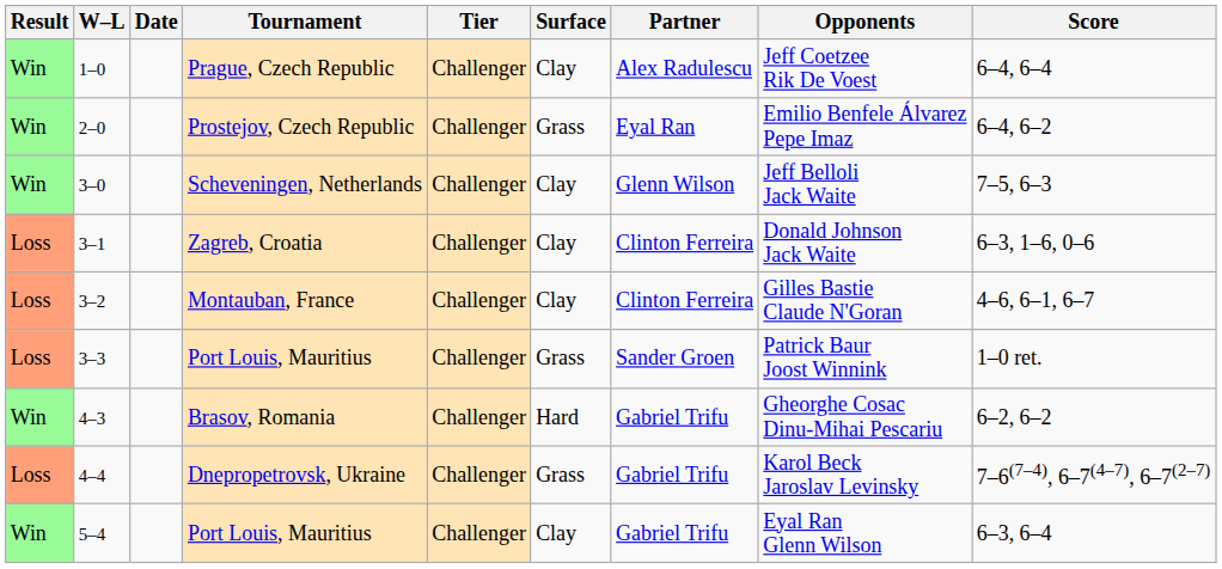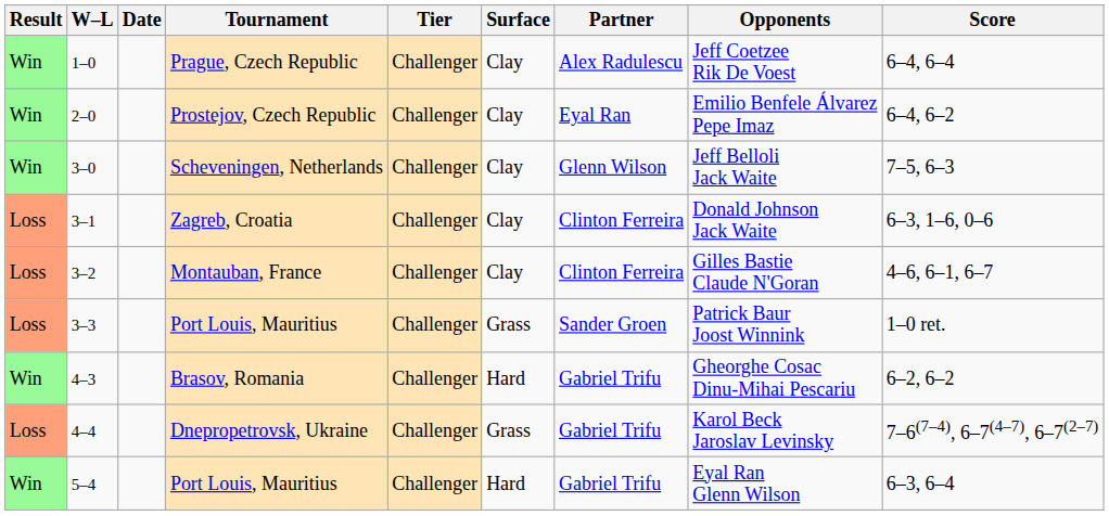2–0 | Surface: Grass -> Clay
5–4 | Surface: Clay -> Hard
